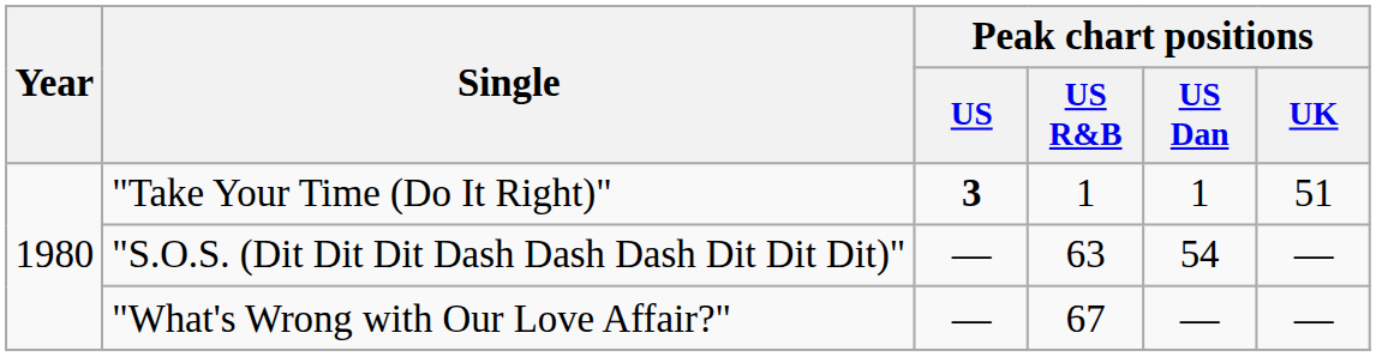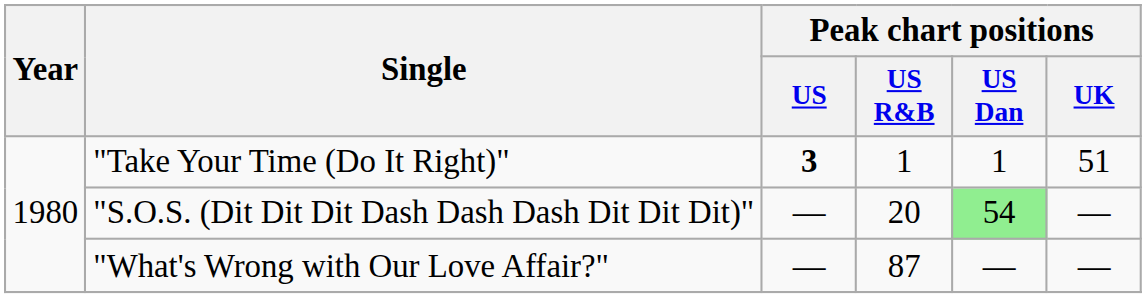"S.O.S. (Dit Dit Dit Dash Dash Dash Dit Dit Dit)" | Peak chart positions / US R&B: 63 -> 20
"S.O.S. (Dit Dit Dit Dash Dash Dash Dit Dit Dit)" | Peak chart positions / US Dan: no background -> lightgreen background
"What's Wrong with Our Love Affair?" | Peak chart positions / US R&B: 67 -> 87
